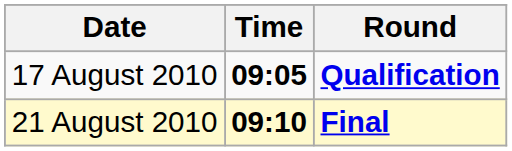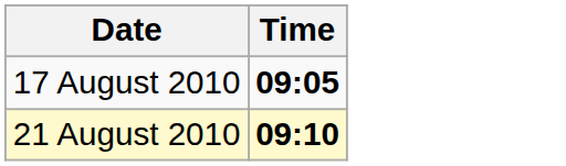- column: Round | Qualification | Final
